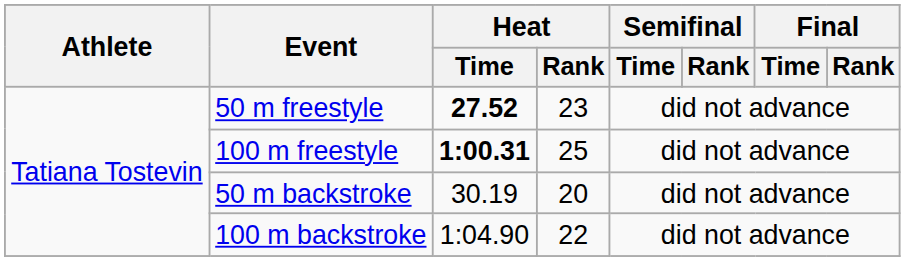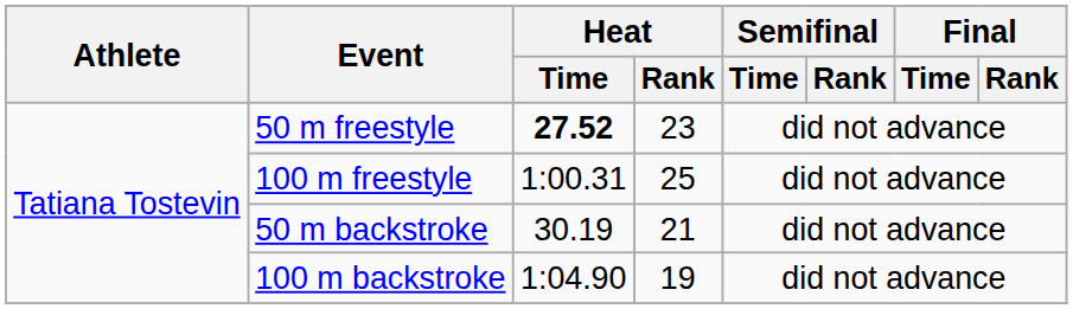100 m freestyle | Heat / Time: bold -> normal
50 m backstroke | Heat / Rank: 20 -> 21
100 m backstroke | Heat / Rank: 22 -> 19
